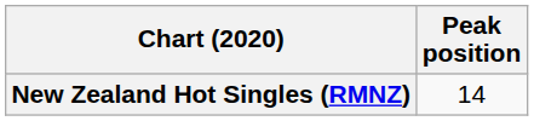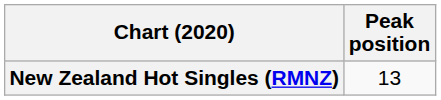New Zealand Hot Singles (RMNZ) | Peak position: 14 -> 13
